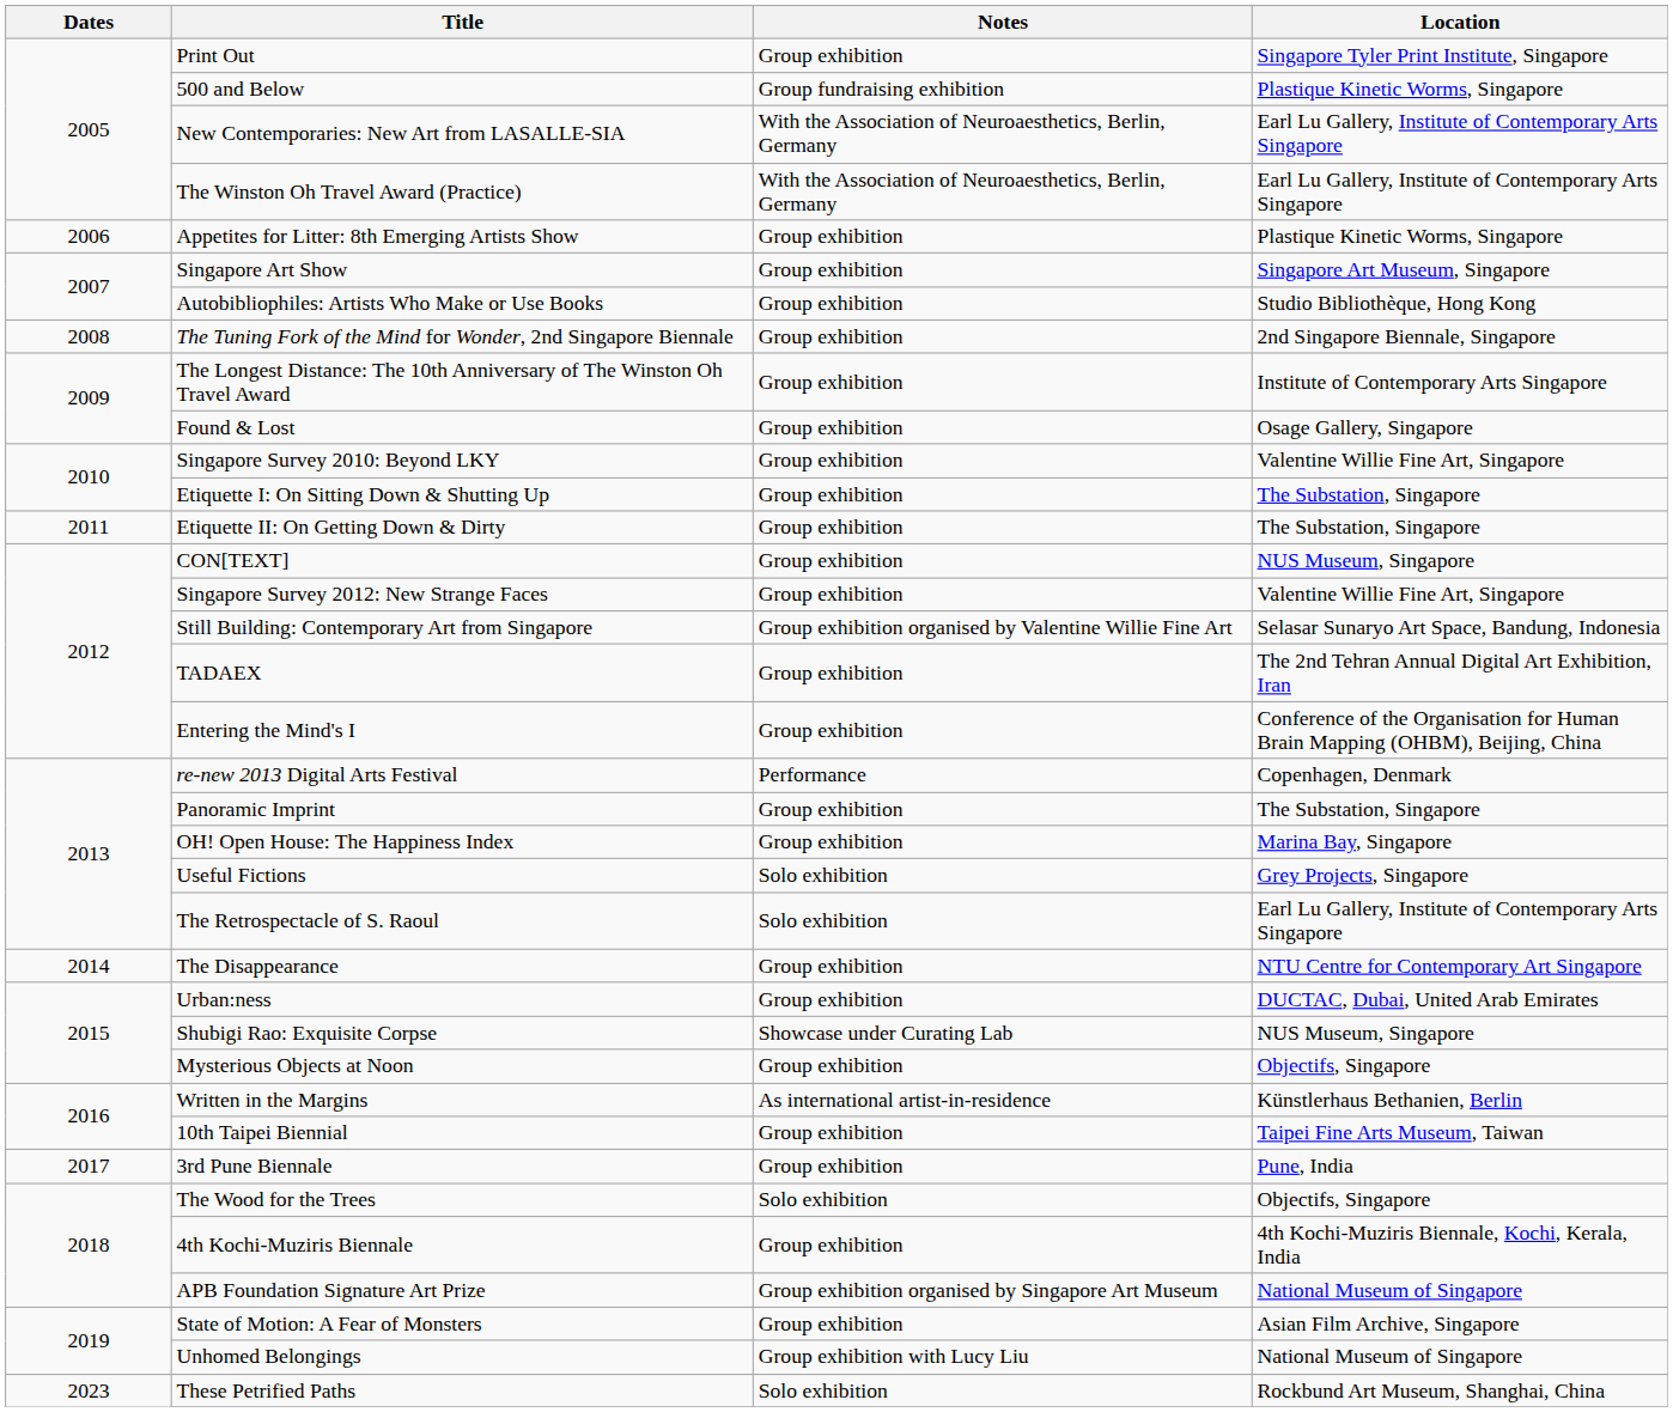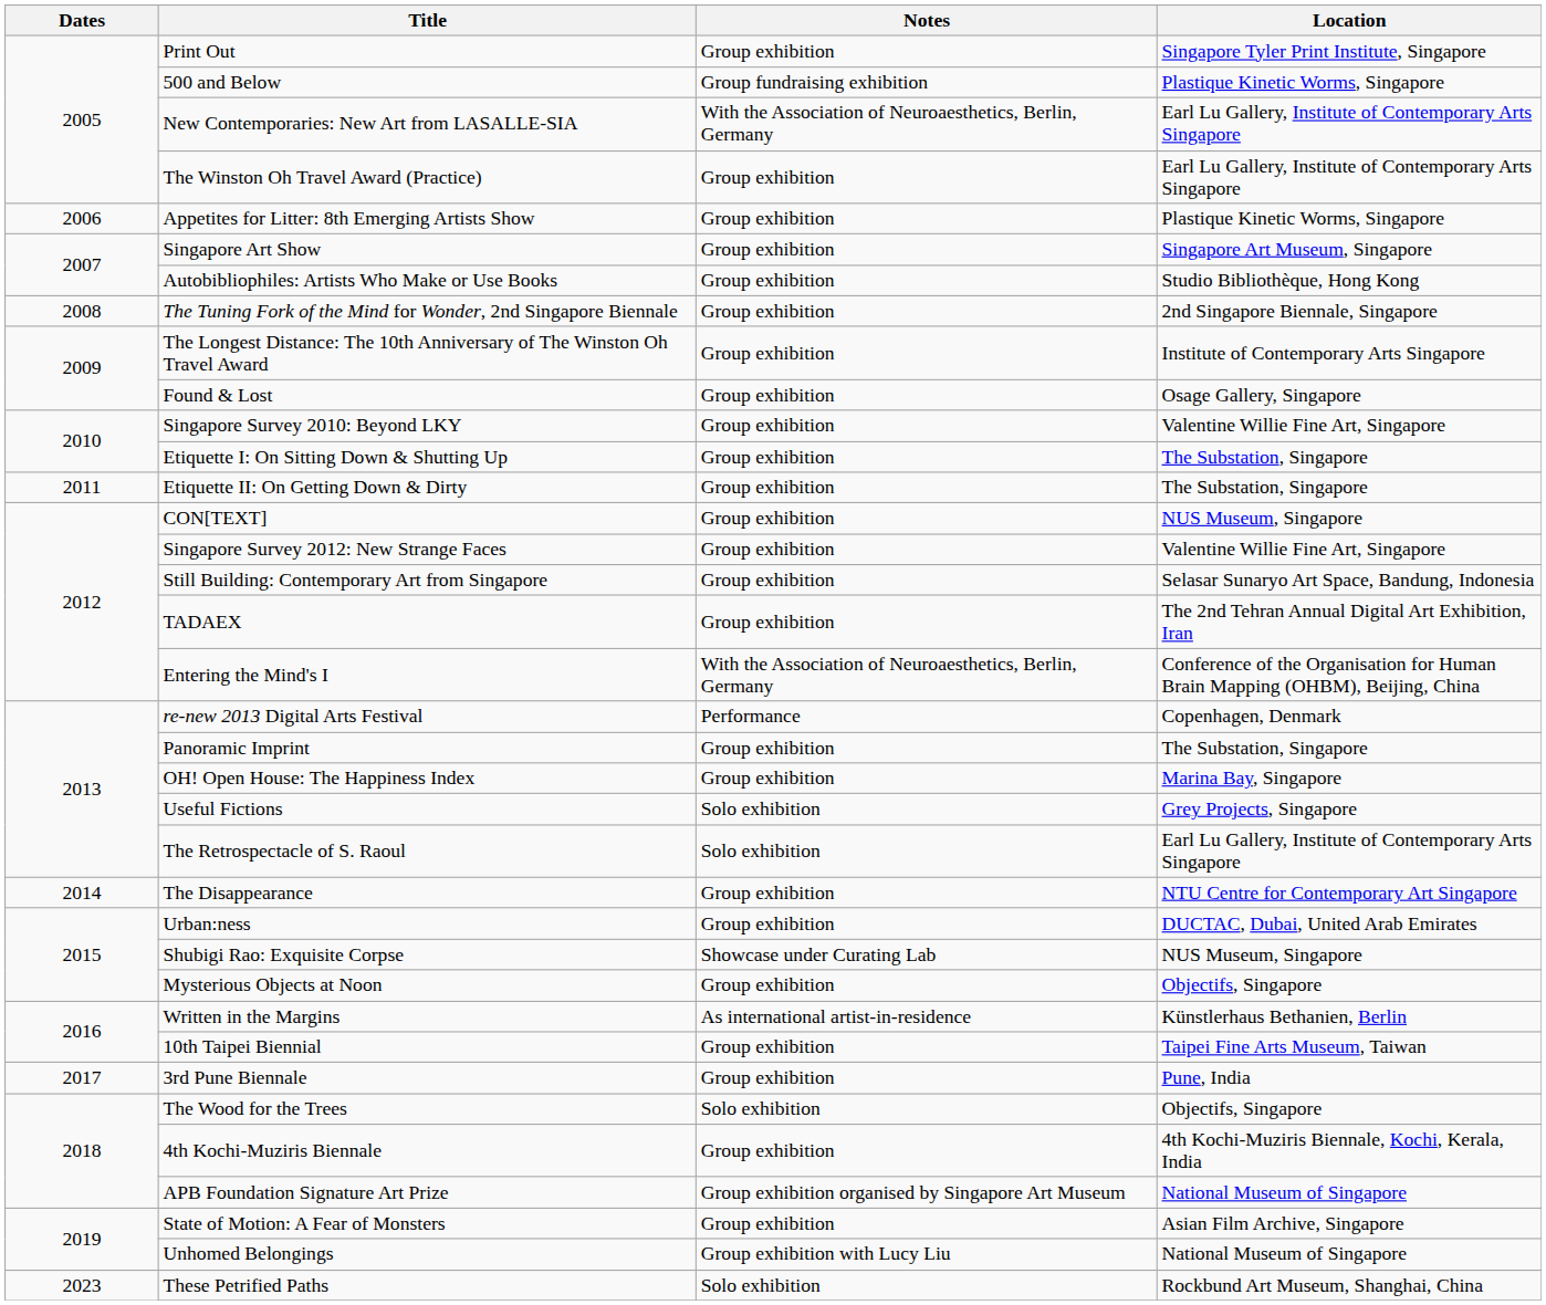The Winston Oh Travel Award (Practice) | Notes: With the Association of Neuroaesthetics, Berlin, Germany -> Group exhibition
Still Building: Contemporary Art from Singapore | Notes: Group exhibition organised by Valentine Willie Fine Art -> Group exhibition
Entering the Mind's I | Notes: Group exhibition -> With the Association of Neuroaesthetics, Berlin, Germany
